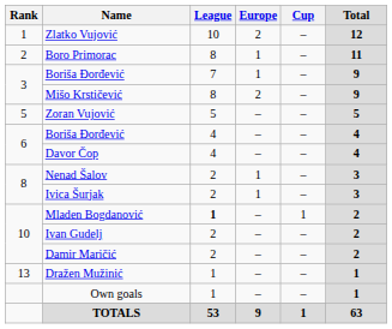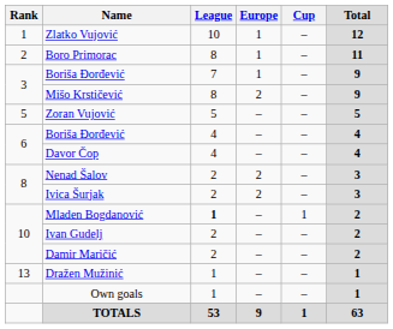Zlatko Vujović | Europe: 2 -> 1
Nenad Šalov | Europe: 1 -> 2
Ivica Šurjak | Europe: 1 -> 2
